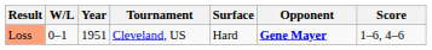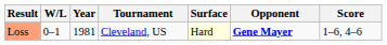Loss | Year: 1951 -> 1981
Loss | Surface: no background -> lightyellow background
